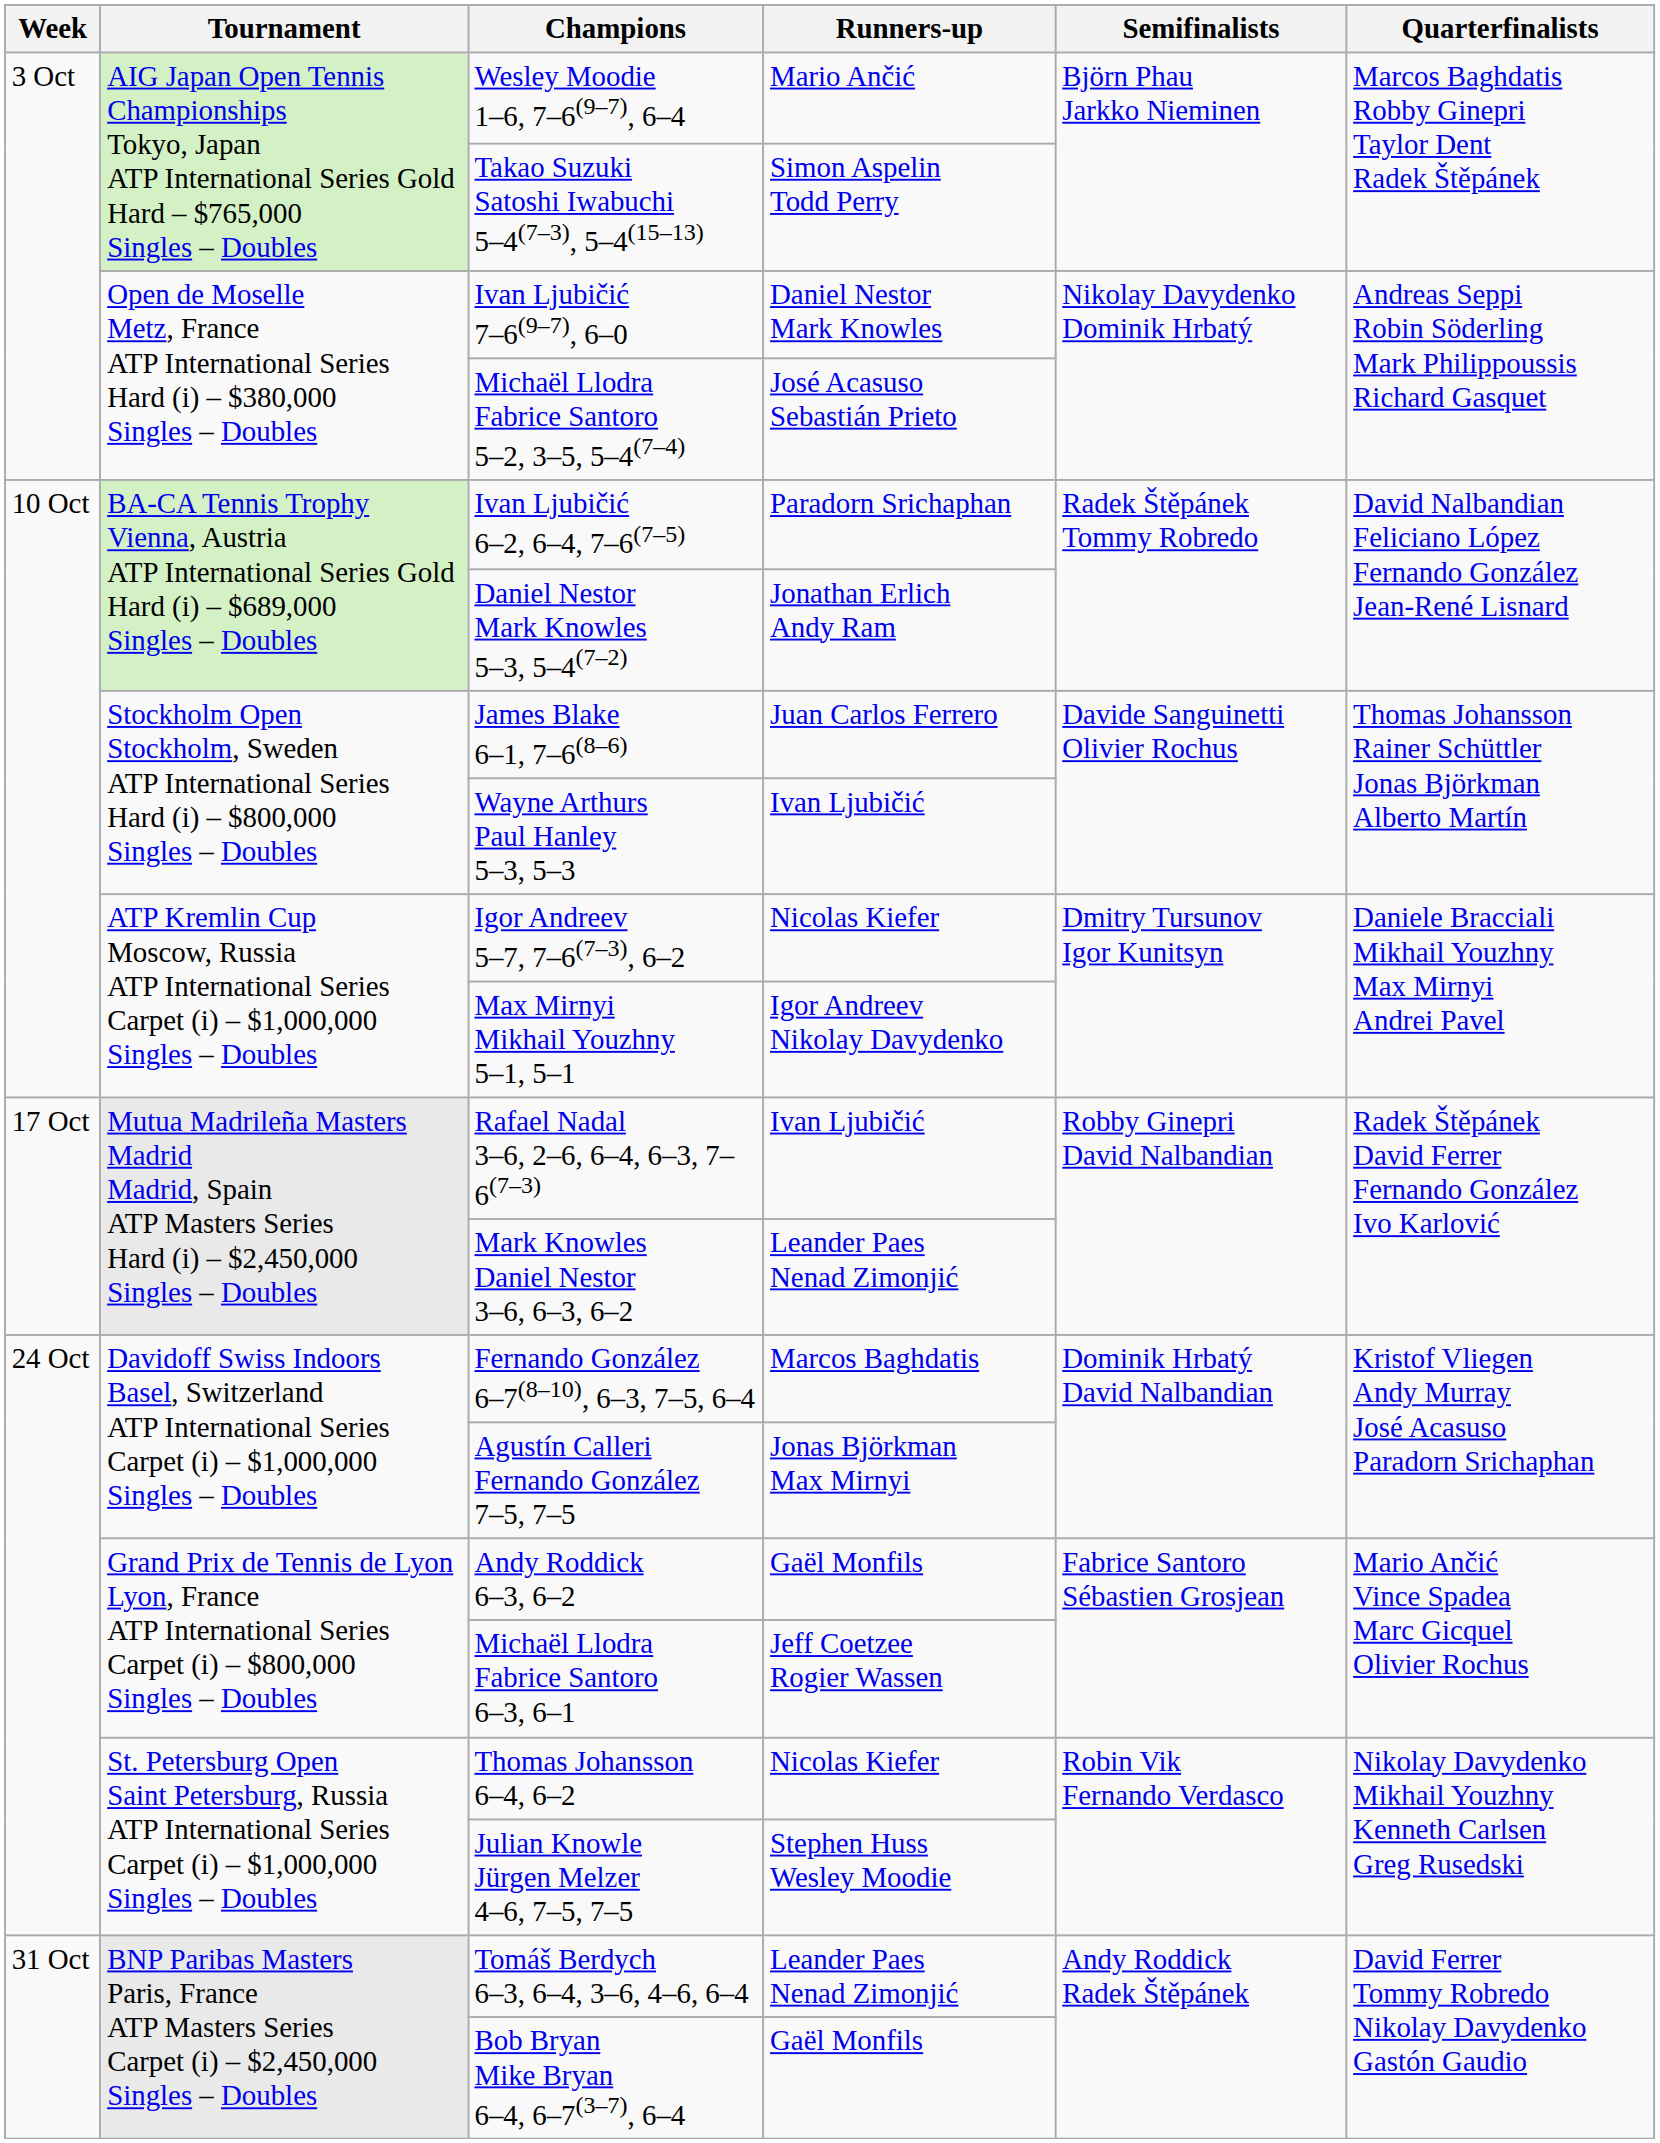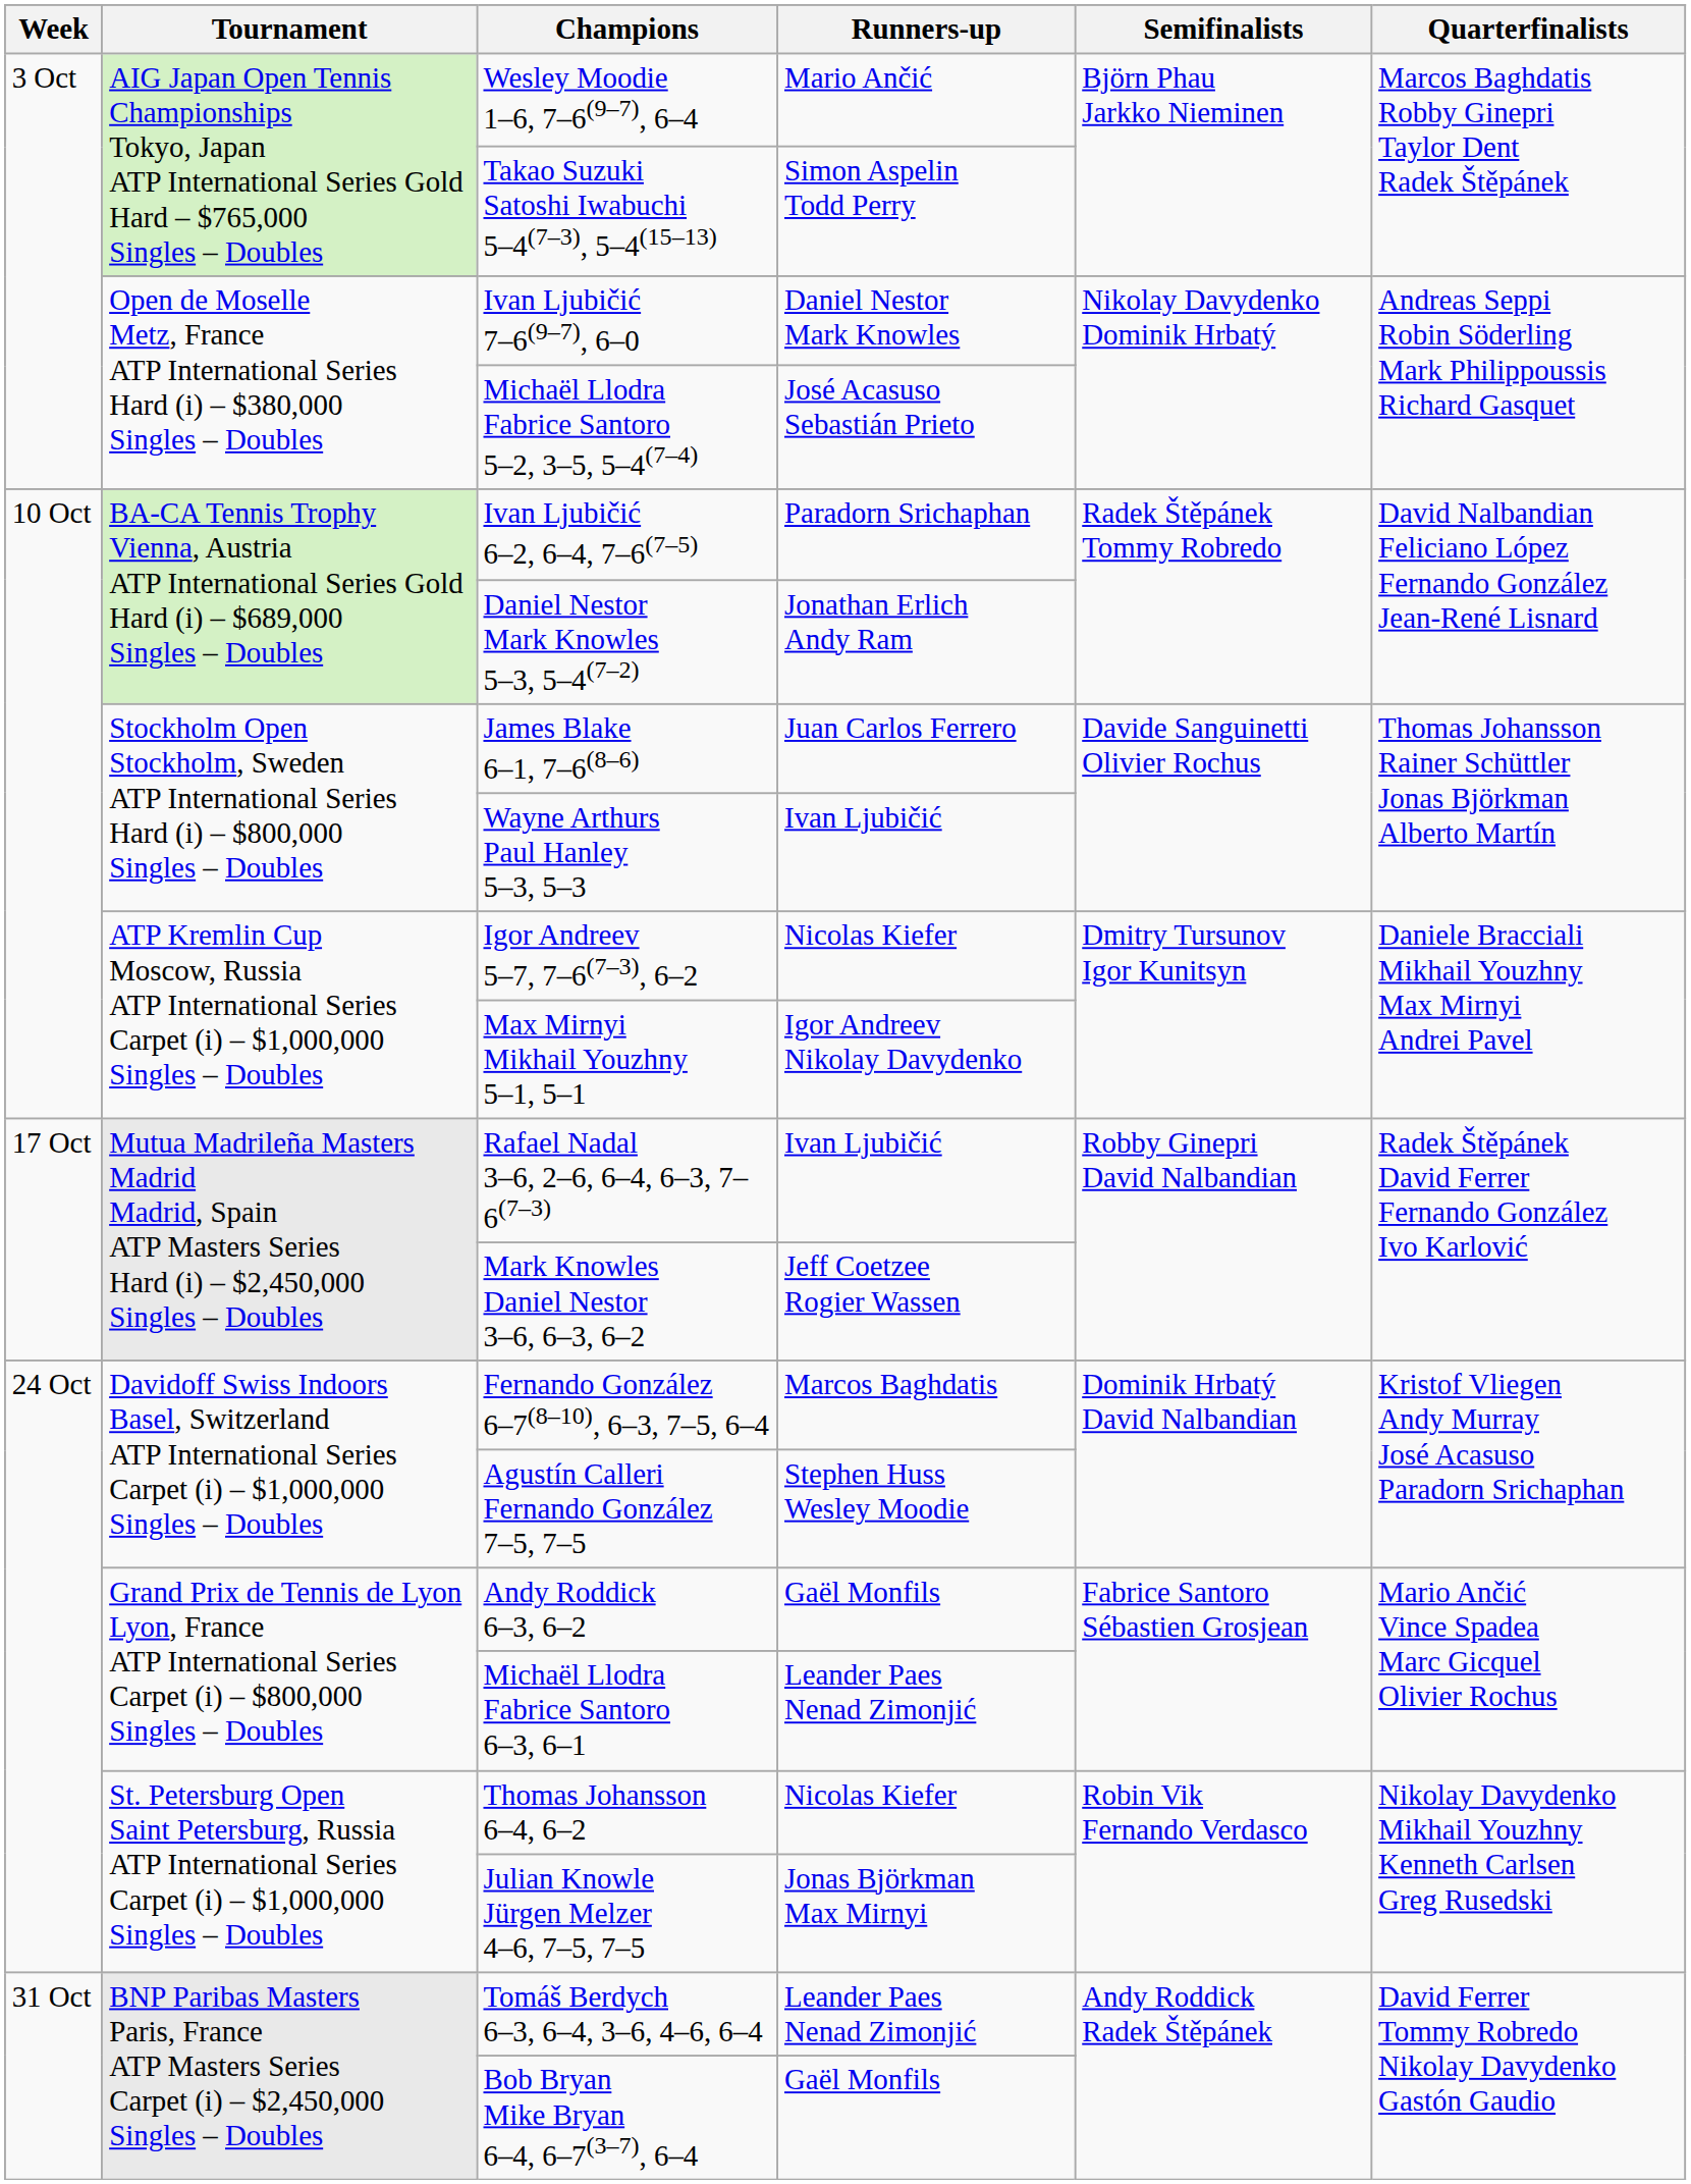Mark Knowles Daniel Nestor 3–6, 6–3, 6–2 | Runners-up: Leander Paes Nenad Zimonjić -> Jeff Coetzee Rogier Wassen
Agustín Calleri Fernando González 7–5, 7–5 | Runners-up: Jonas Björkman Max Mirnyi -> Stephen Huss Wesley Moodie
Michaël Llodra Fabrice Santoro 6–3, 6–1 | Runners-up: Jeff Coetzee Rogier Wassen -> Leander Paes Nenad Zimonjić
Julian Knowle Jürgen Melzer 4–6, 7–5, 7–5 | Runners-up: Stephen Huss Wesley Moodie -> Jonas Björkman Max Mirnyi
